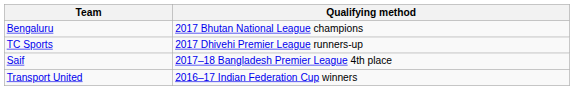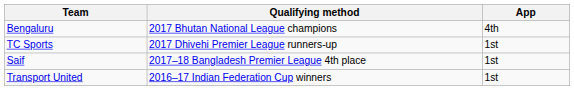+ column: App | 4th | 1st | 1st | 1st
